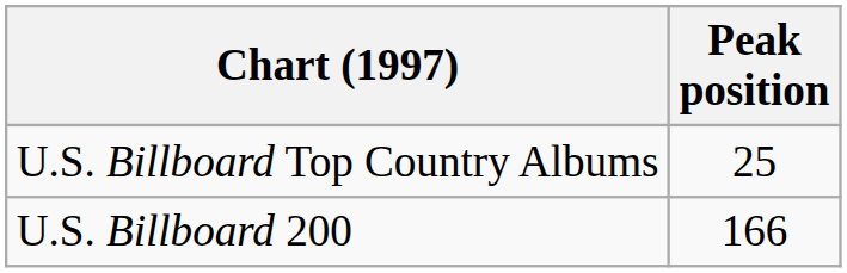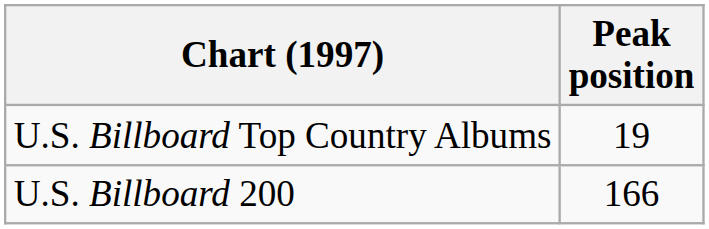U.S. Billboard Top Country Albums | Peak position: 25 -> 19
